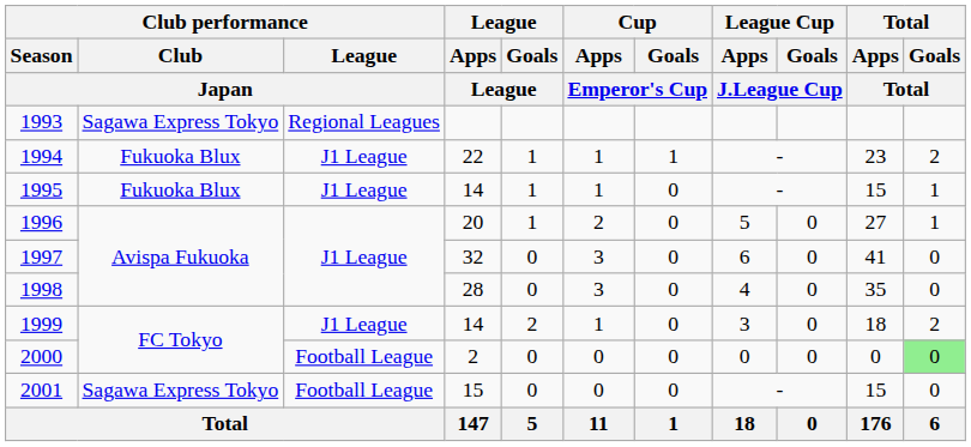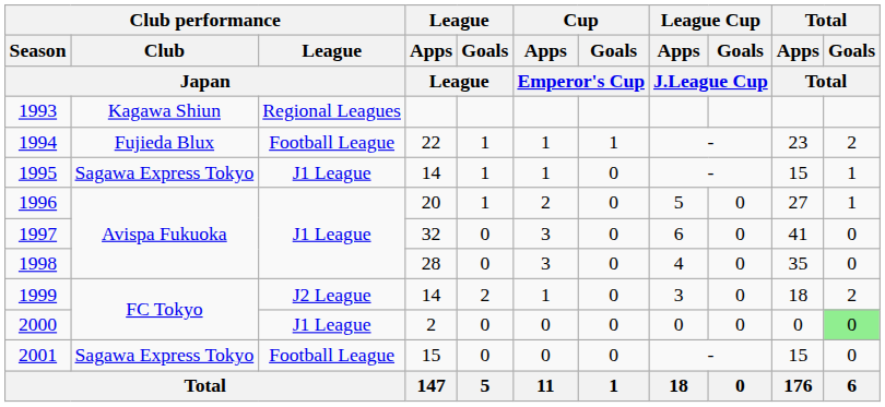1993 | Club performance / Club / Japan: Sagawa Express Tokyo -> Kagawa Shiun
1994 | Club performance / Club / Japan: Fukuoka Blux -> Fujieda Blux
1994 | Club performance / League / Japan: J1 League -> Football League
1995 | Club performance / Club / Japan: Fukuoka Blux -> Sagawa Express Tokyo
1999 | Club performance / League / Japan: J1 League -> J2 League
2000 | Club performance / League / Japan: Football League -> J1 League
